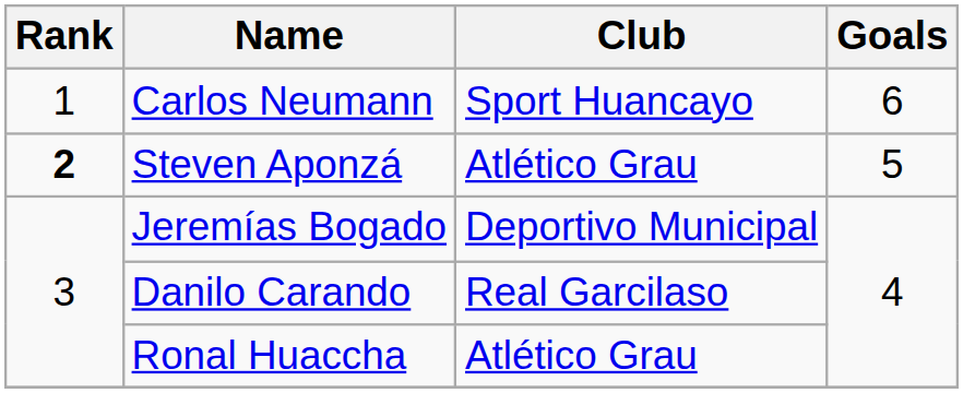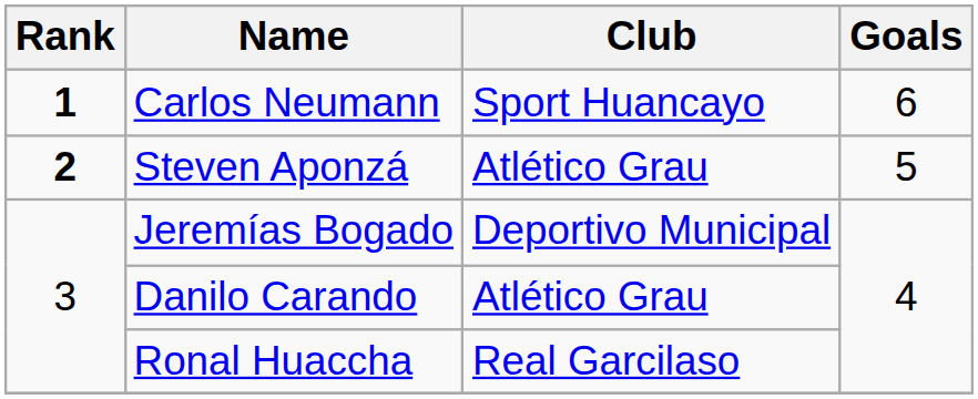Carlos Neumann | Rank: normal -> bold
Danilo Carando | Club: Real Garcilaso -> Atlético Grau
Ronal Huaccha | Club: Atlético Grau -> Real Garcilaso
